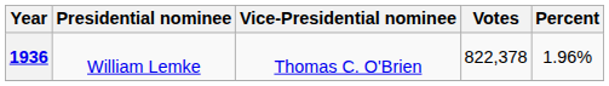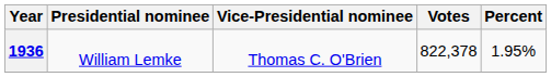1936 | Percent: 1.96% -> 1.95%
